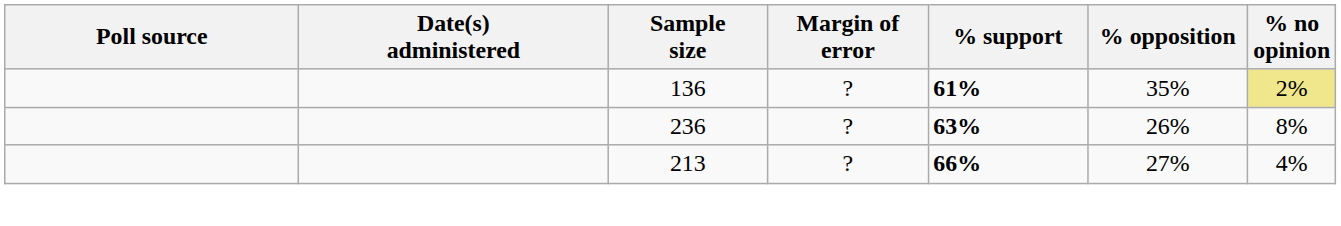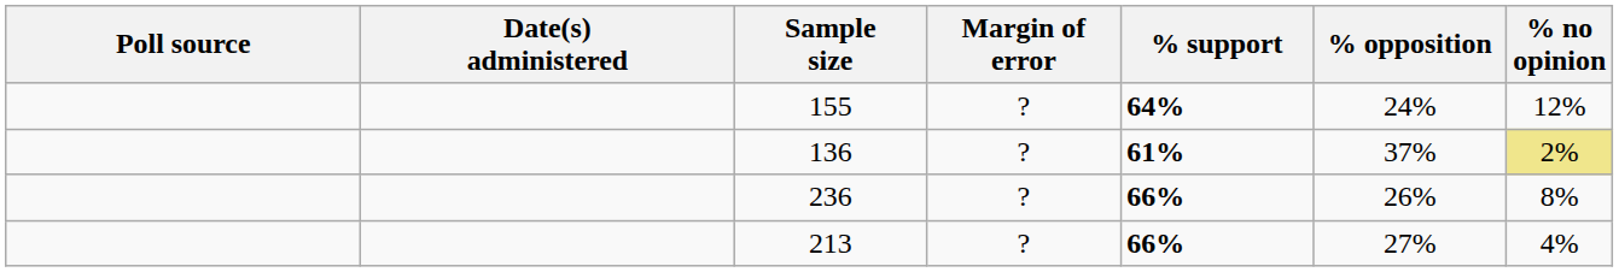+ row: 155 | ? | 64% | 24% | 12%
136 | % opposition: 35% -> 37%
236 | % support: 63% -> 66%
